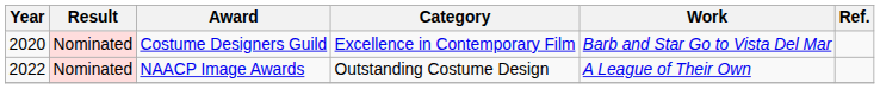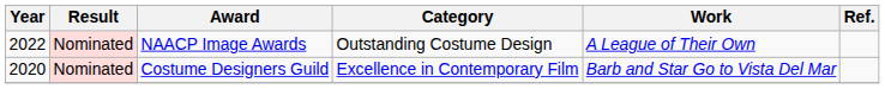rows swapped: NAACP Image Awards <-> Costume Designers Guild
